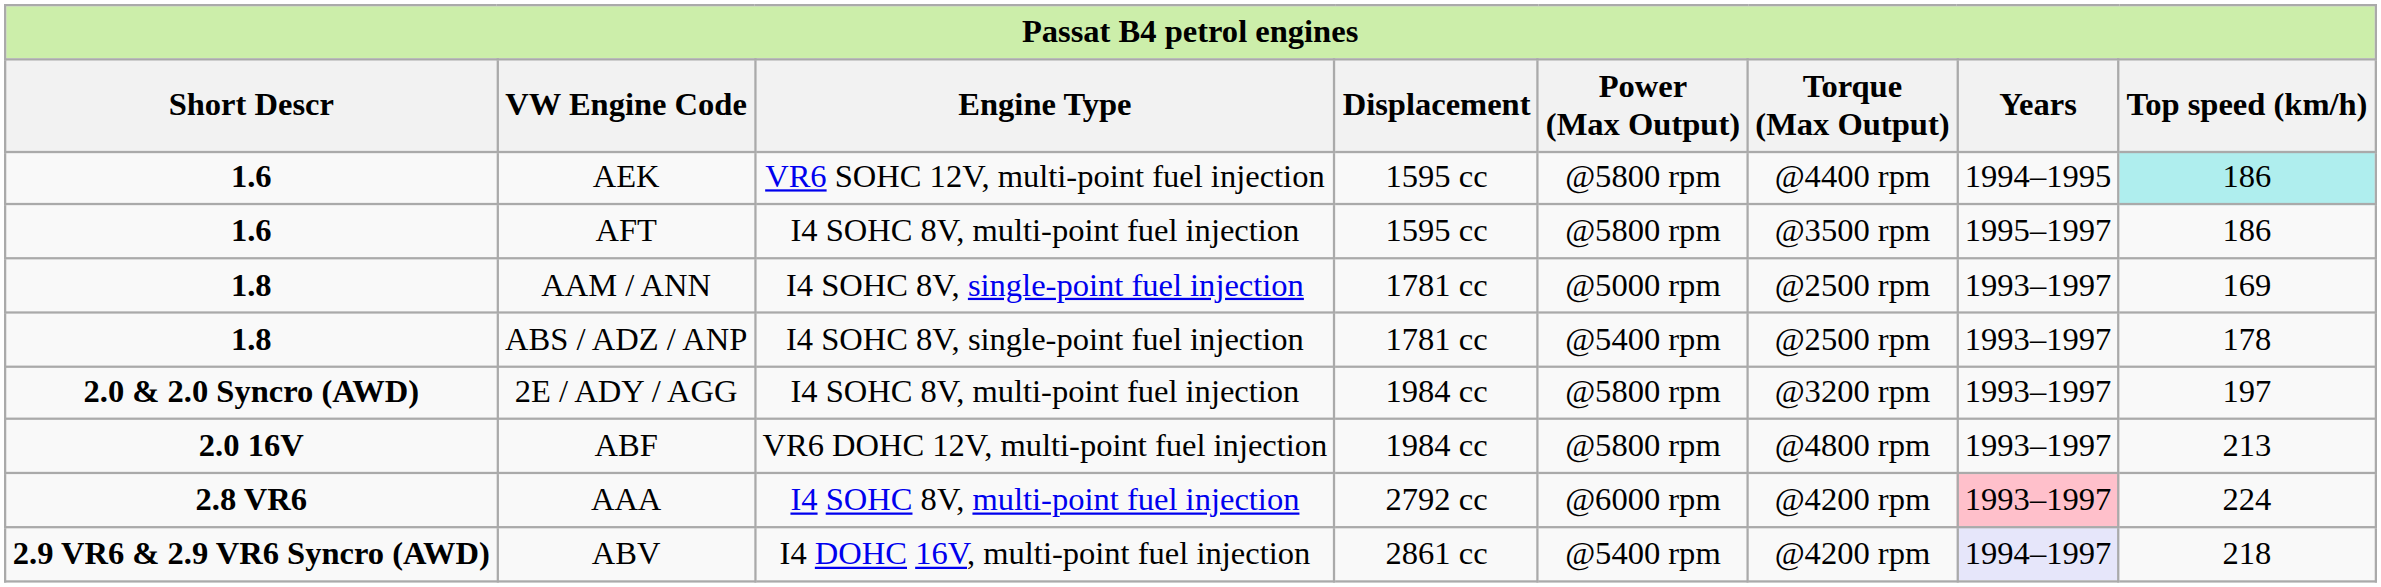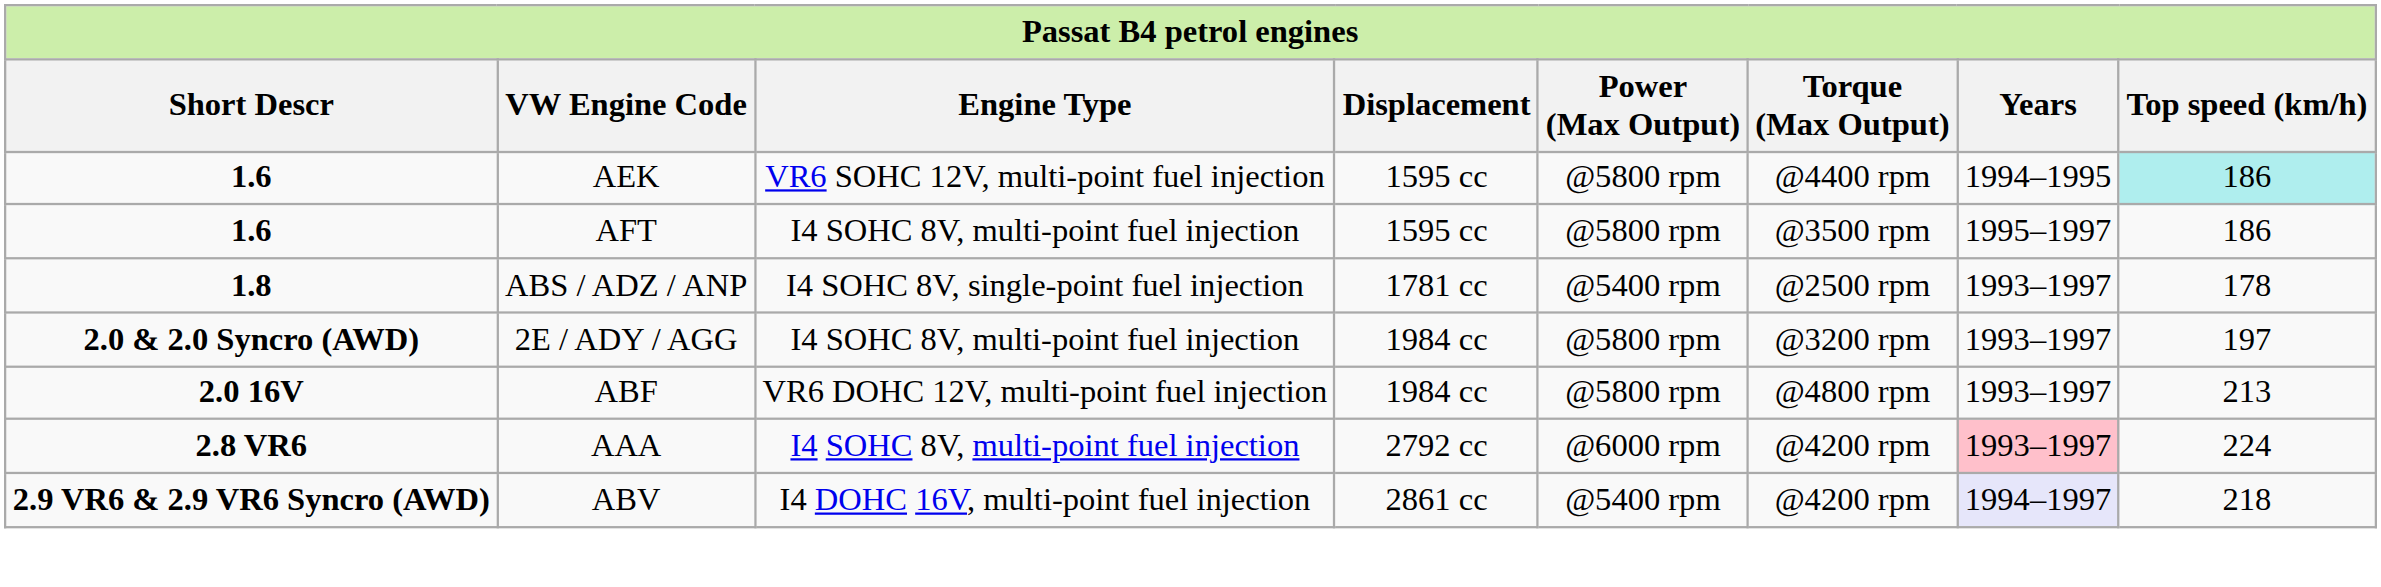- row: 1.8 | AAM / ANN | I4 SOHC 8V, single-point fuel injection | 1781 cc | @5000 rpm | @2500 rpm | 1993–1997 | 169
